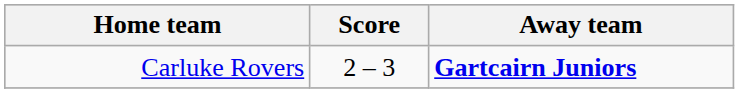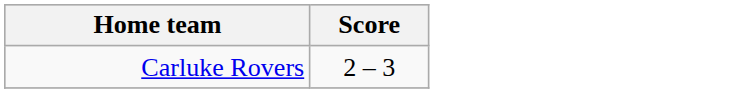- column: Away team | Gartcairn Juniors
